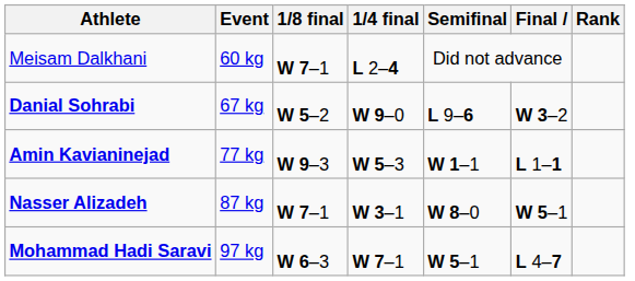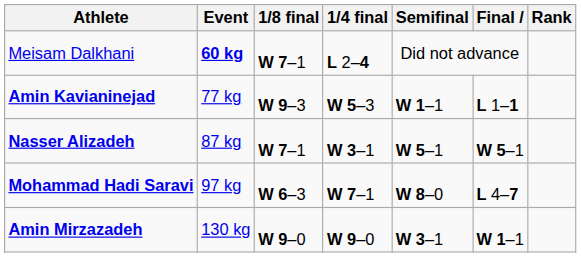Meisam Dalkhani | Event: normal -> bold
- row: Danial Sohrabi | 67 kg | W 5–2 | W 9–0 | L 9–6 | W 3–2
Nasser Alizadeh | Semifinal: W 8–0 -> W 5–1
Mohammad Hadi Saravi | Semifinal: W 5–1 -> W 8–0
+ row: Amin Mirzazadeh | 130 kg | W 9–0 | W 9–0 | W 3–1 | W 1–1
